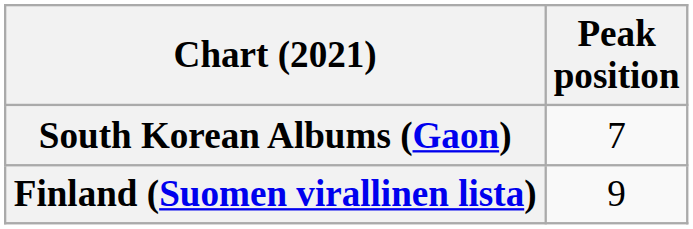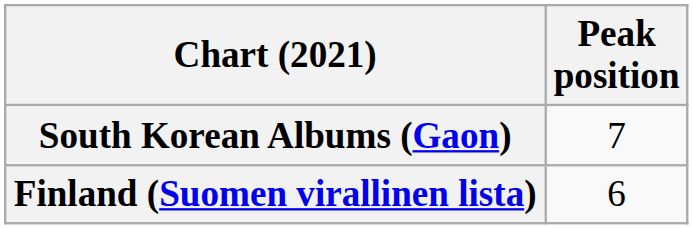Finland (Suomen virallinen lista) | Peak position: 9 -> 6
